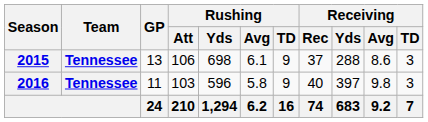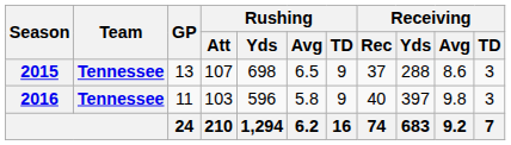2015 | Rushing / Att: 106 -> 107
2015 | Rushing / Avg: 6.1 -> 6.5
